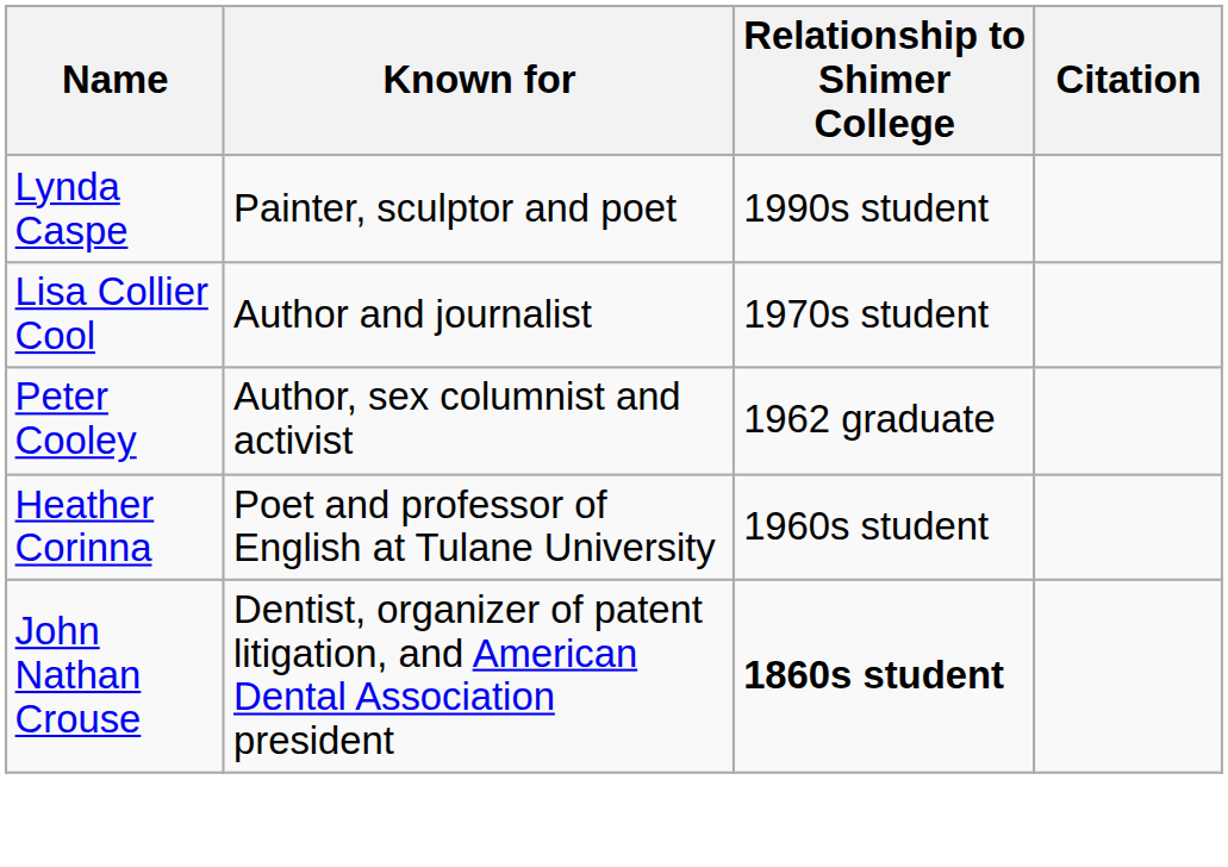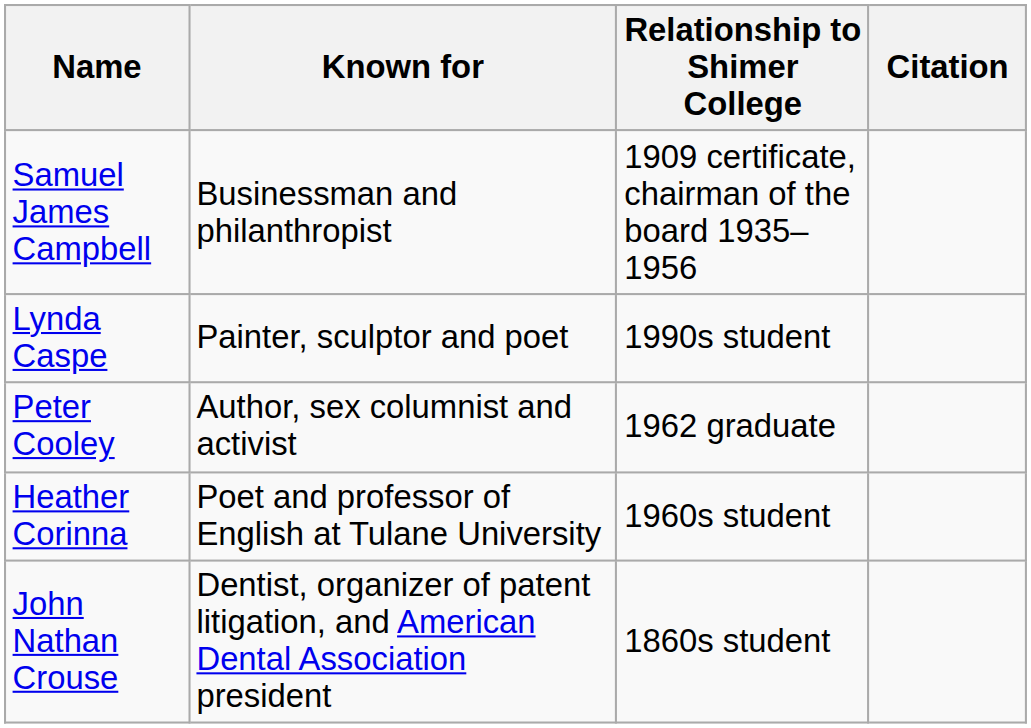+ row: Samuel James Campbell | Businessman and philanthropist | 1909 certificate, chairman of the board 1935–1956
- row: Lisa Collier Cool | Author and journalist | 1970s student
John Nathan Crouse | Relationship to Shimer College: bold -> normal
